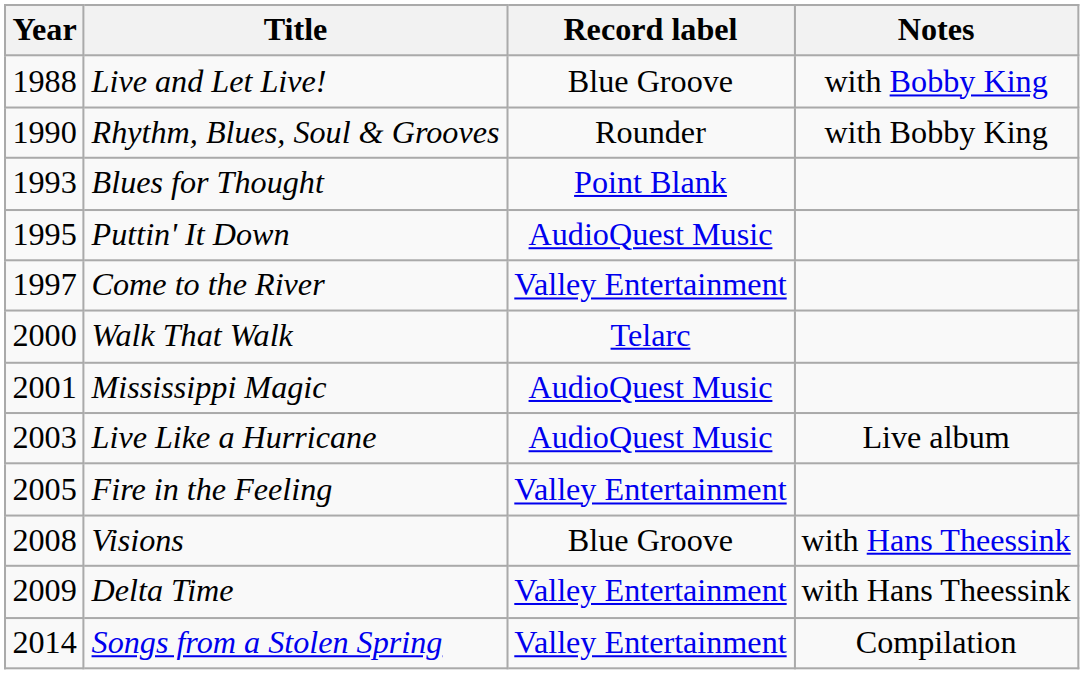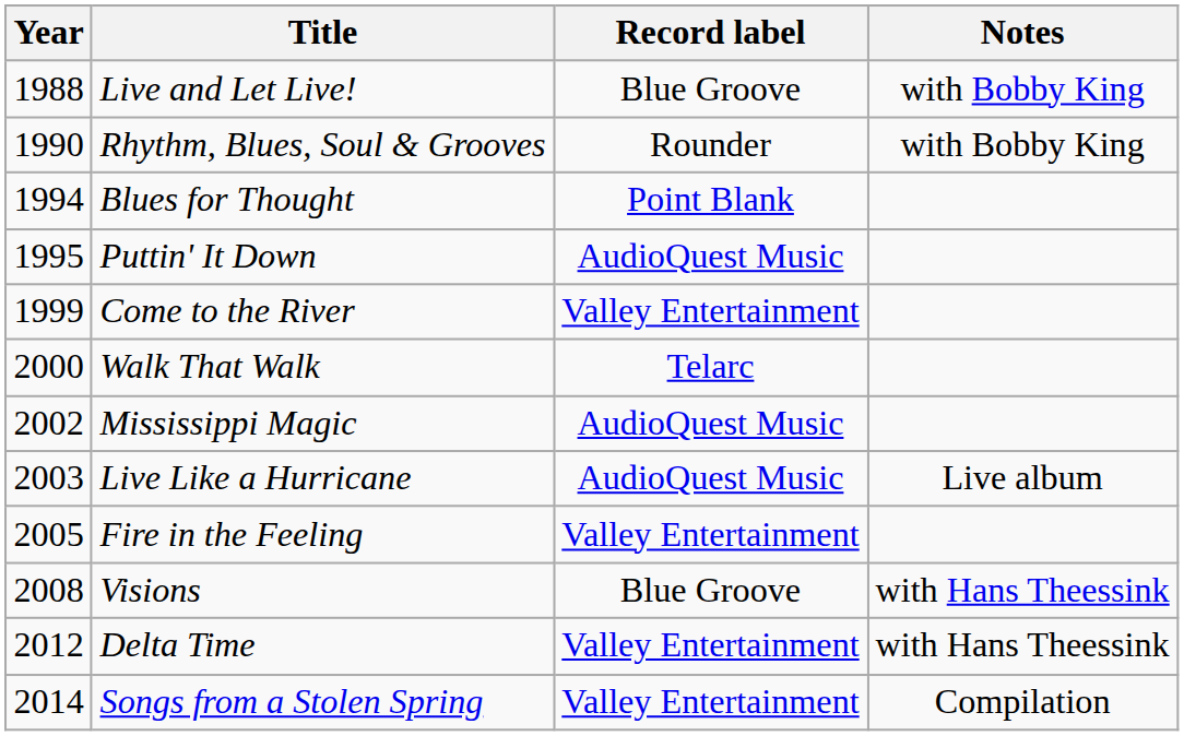Blues for Thought | Year: 1993 -> 1994
Come to the River | Year: 1997 -> 1999
Mississippi Magic | Year: 2001 -> 2002
Delta Time | Year: 2009 -> 2012
